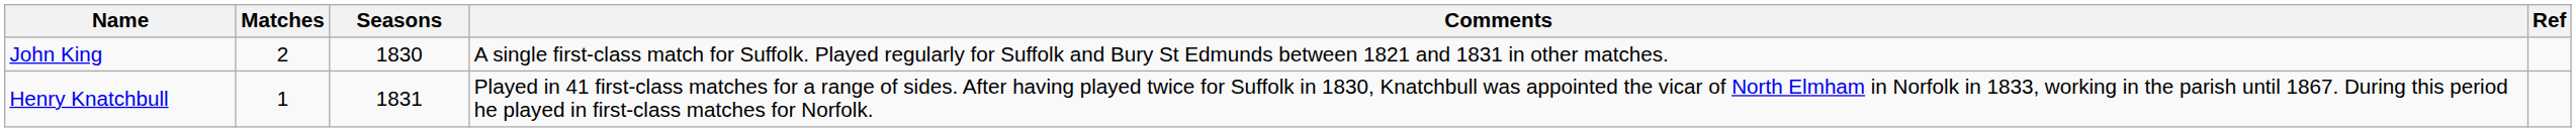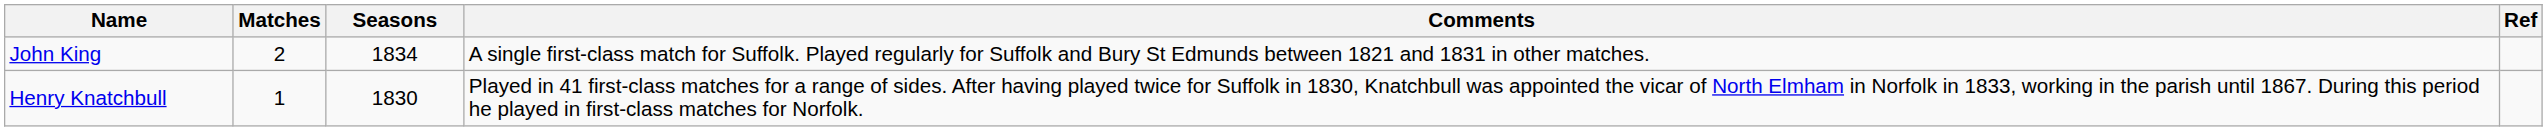John King | Seasons: 1830 -> 1834
Henry Knatchbull | Seasons: 1831 -> 1830
